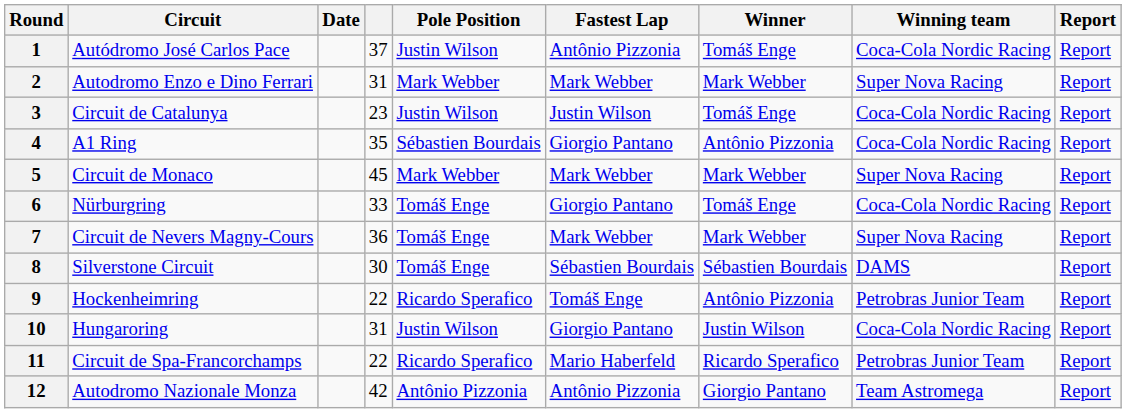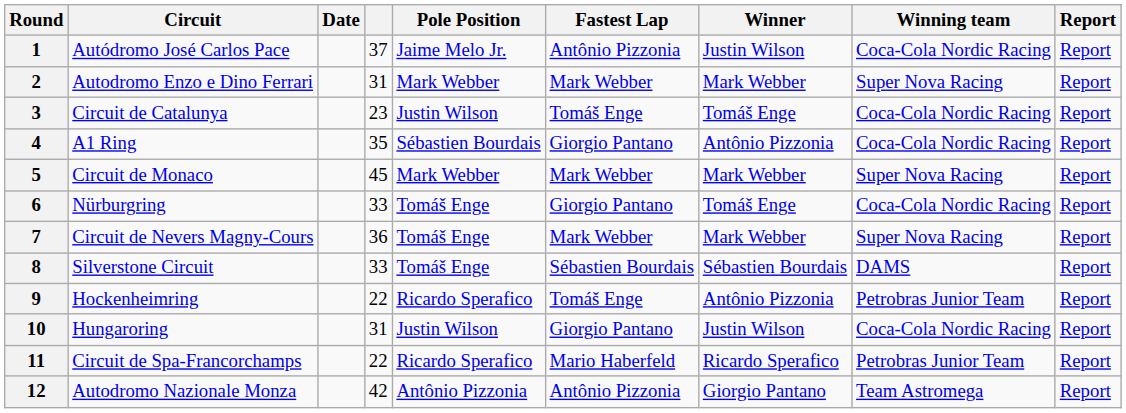1 | Pole Position: Justin Wilson -> Jaime Melo Jr.
1 | Winner: Tomáš Enge -> Justin Wilson
3 | Fastest Lap: Justin Wilson -> Tomáš Enge
8 | column 4: 30 -> 33
